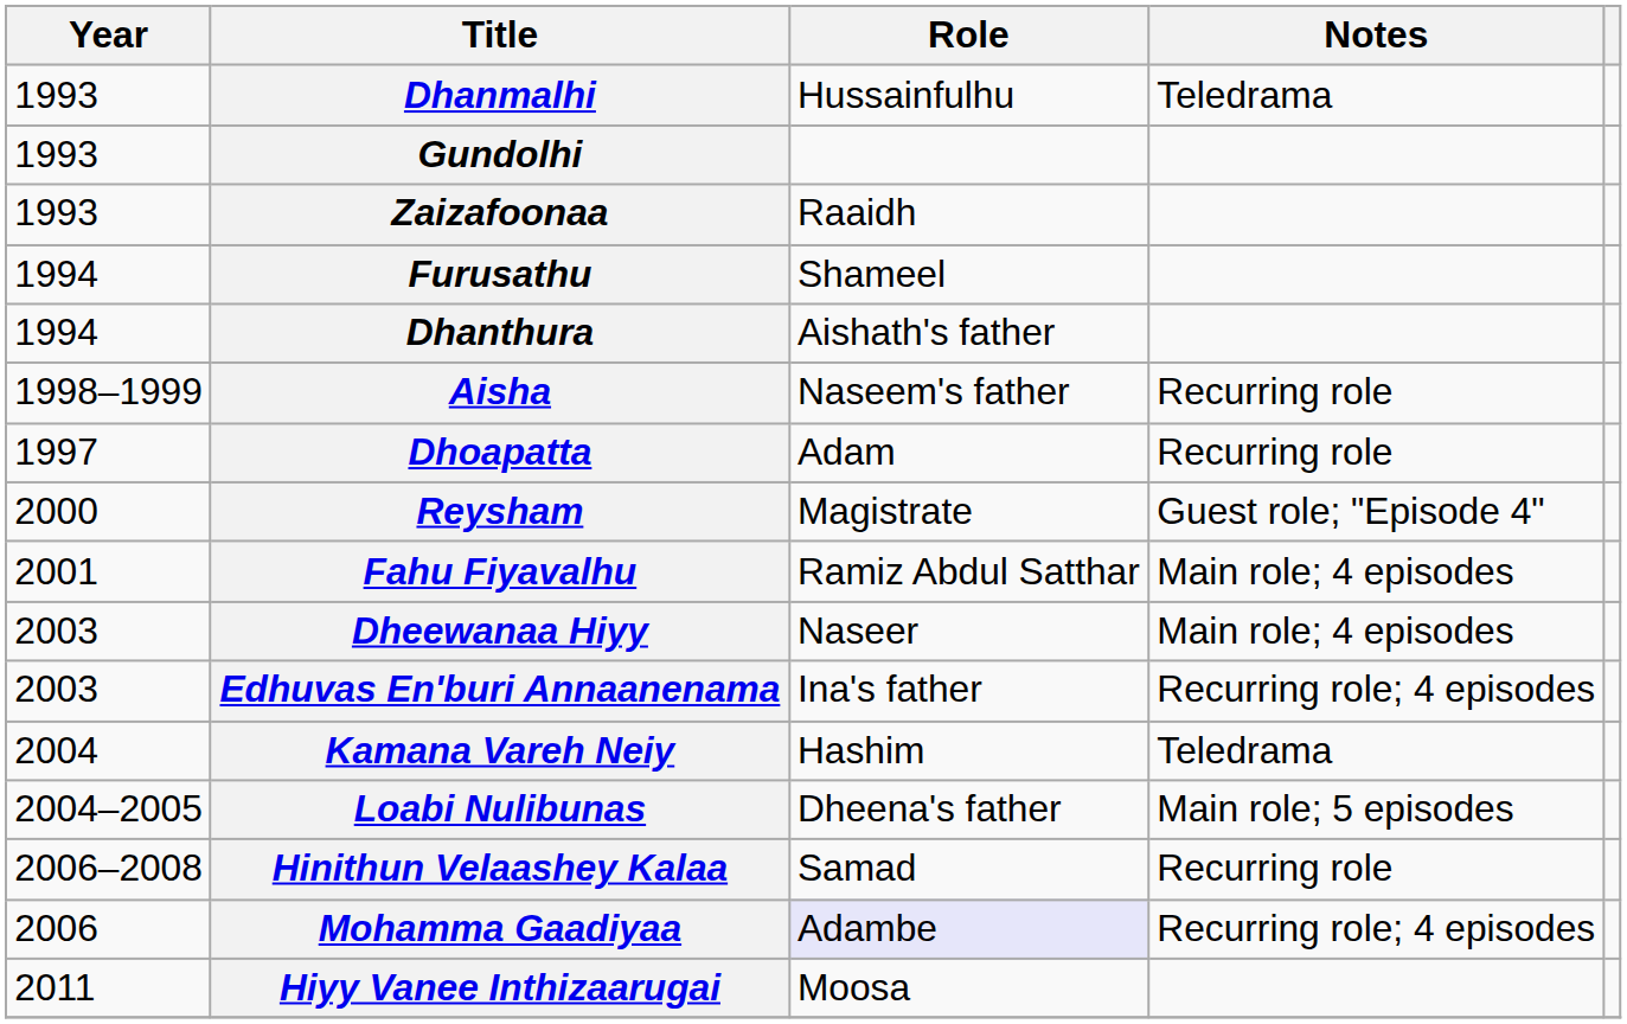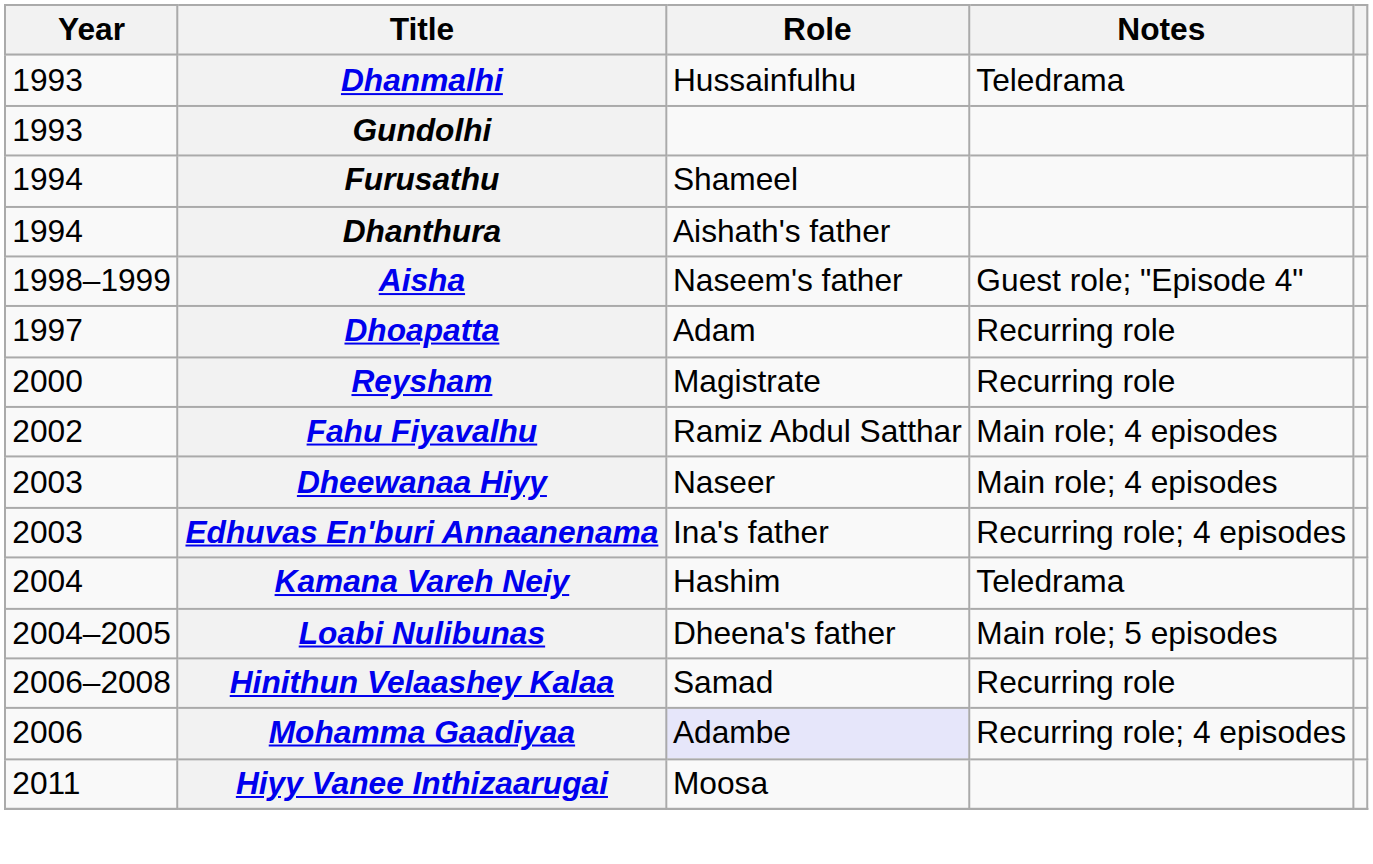- row: 1993 | Zaizafoonaa | Raaidh
Aisha | Notes: Recurring role -> Guest role; "Episode 4"
Reysham | Notes: Guest role; "Episode 4" -> Recurring role
Fahu Fiyavalhu | Year: 2001 -> 2002
